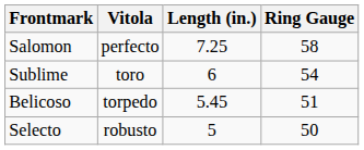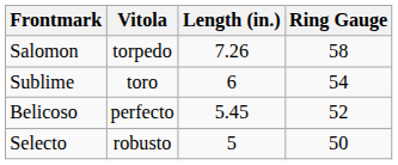Salomon | Vitola: perfecto -> torpedo
Salomon | Length (in.): 7.25 -> 7.26
Belicoso | Vitola: torpedo -> perfecto
Belicoso | Ring Gauge: 51 -> 52
